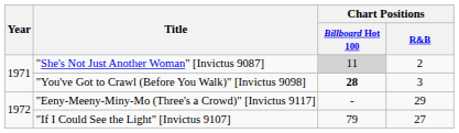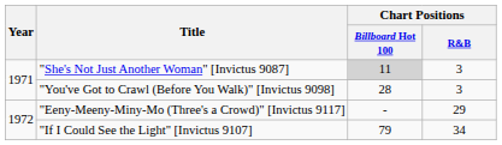"She's Not Just Another Woman" [Invictus 9087] | Chart Positions / R&B: 2 -> 3
"You've Got to Crawl (Before You Walk)" [Invictus 9098] | Chart Positions / Billboard Hot 100: bold -> normal
"If I Could See the Light" [Invictus 9107] | Chart Positions / R&B: 27 -> 34
